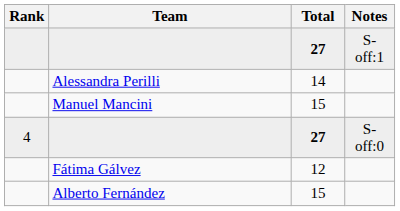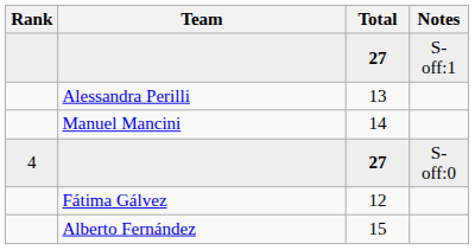Alessandra Perilli | Total: 14 -> 13
Manuel Mancini | Total: 15 -> 14
